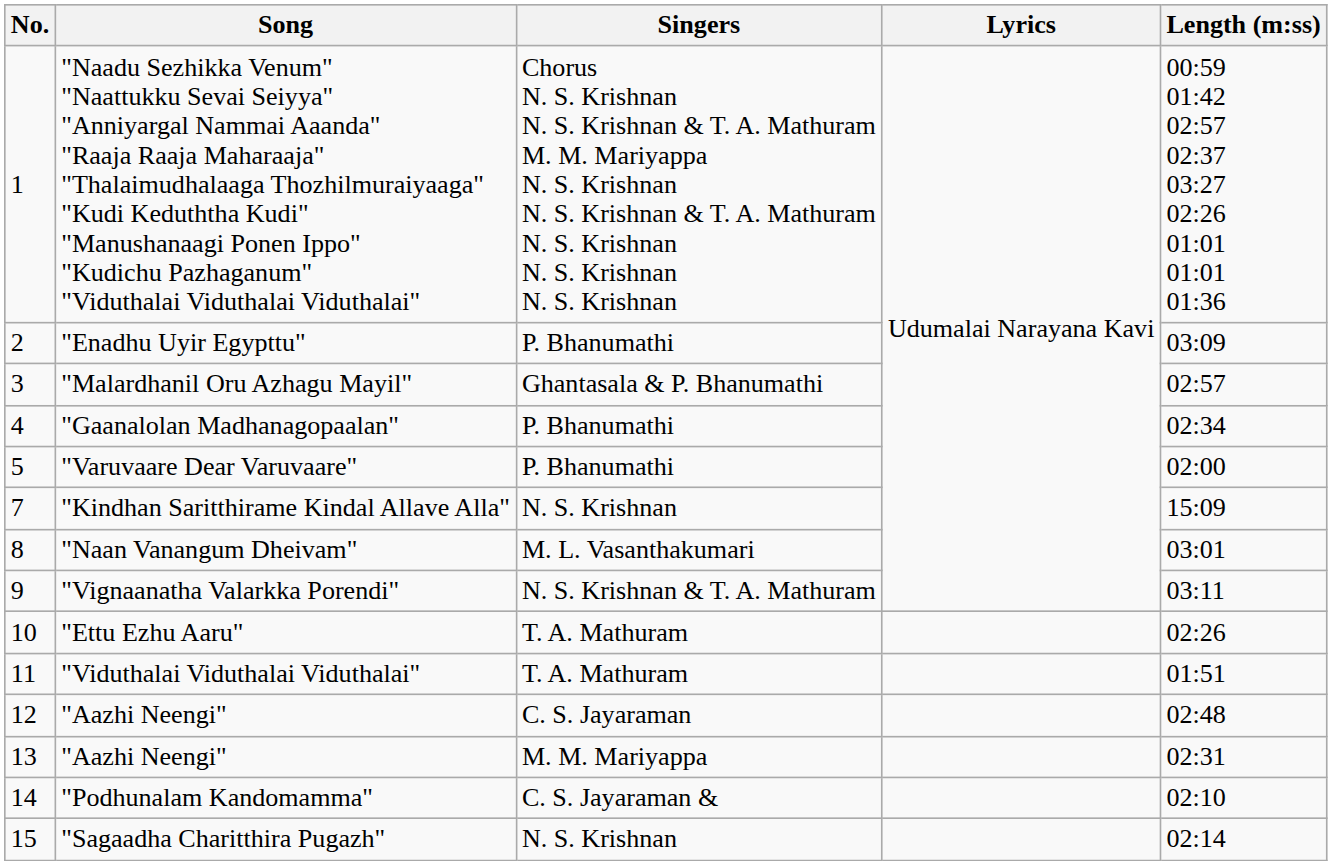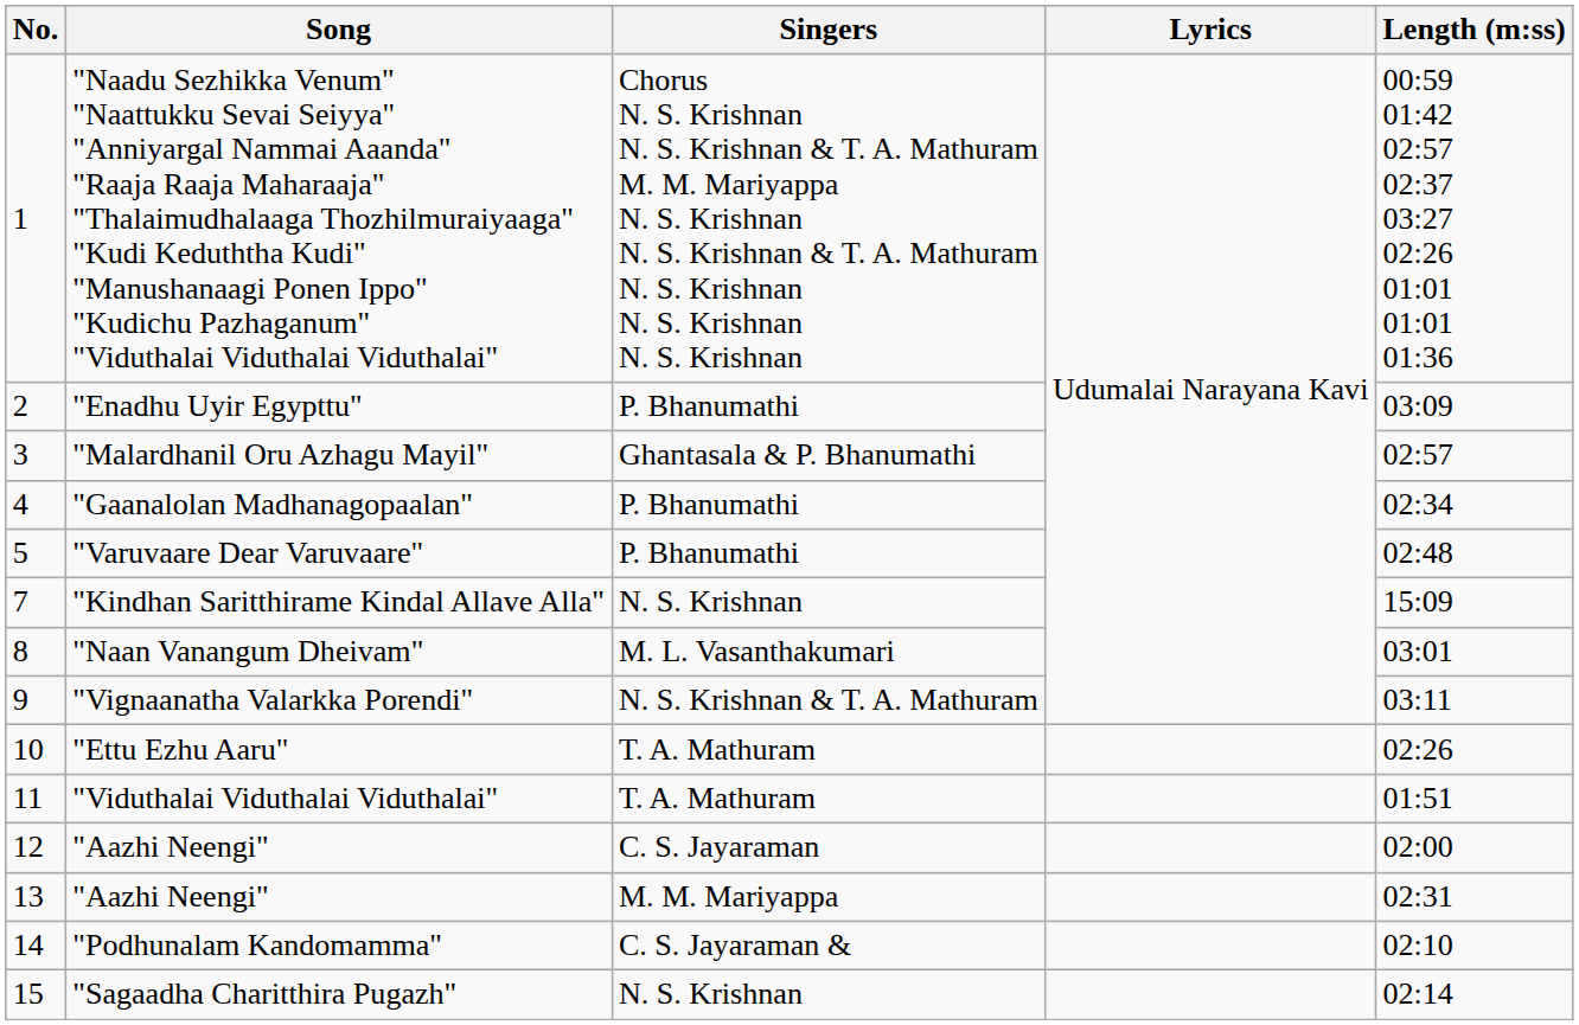"Varuvaare Dear Varuvaare" | Length (m:ss): 02:00 -> 02:48
12 / "Aazhi Neengi" | Length (m:ss): 02:48 -> 02:00
